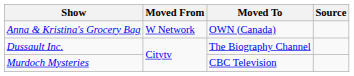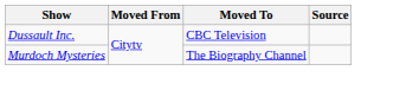- row: Anna & Kristina's Grocery Bag | W Network | OWN (Canada)
Dussault Inc. | Moved To: The Biography Channel -> CBC Television
Murdoch Mysteries | Moved To: CBC Television -> The Biography Channel
